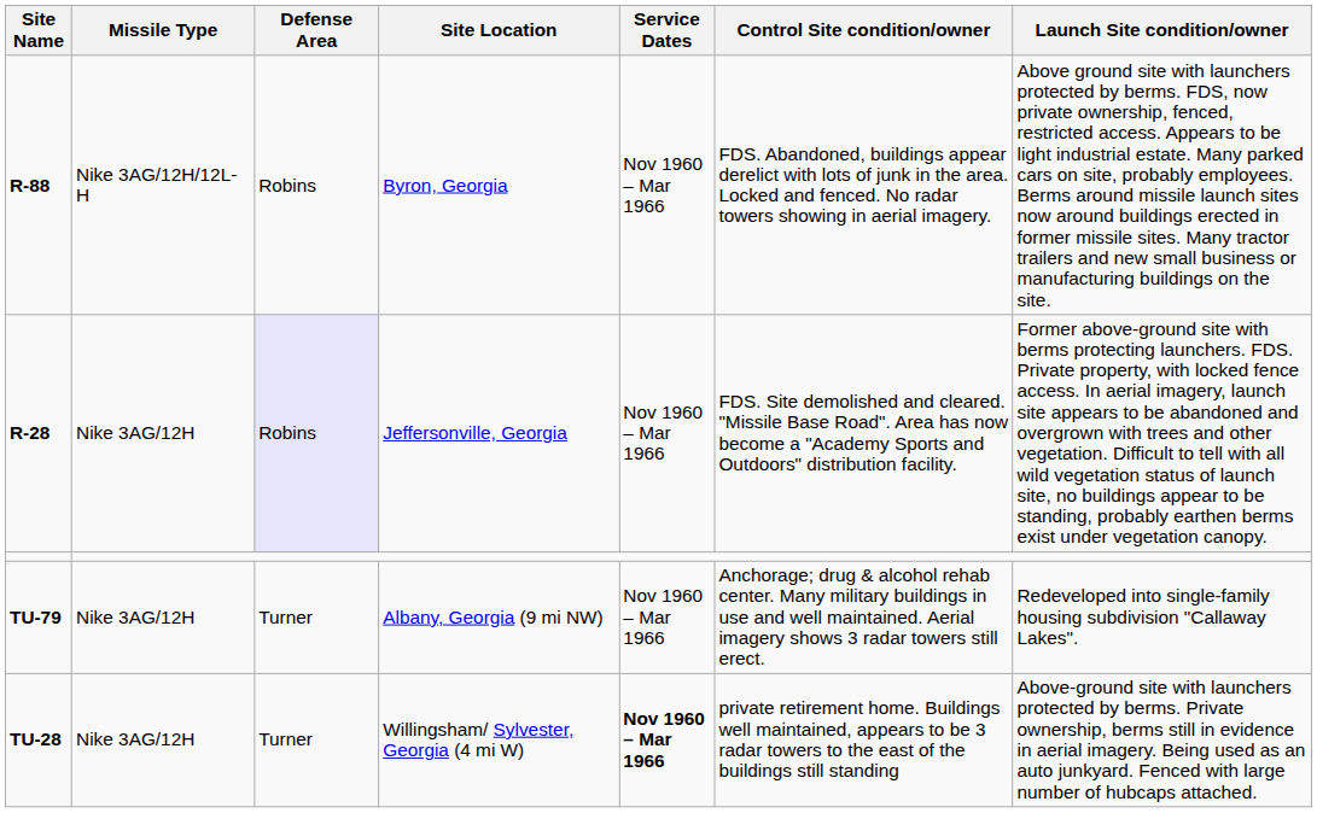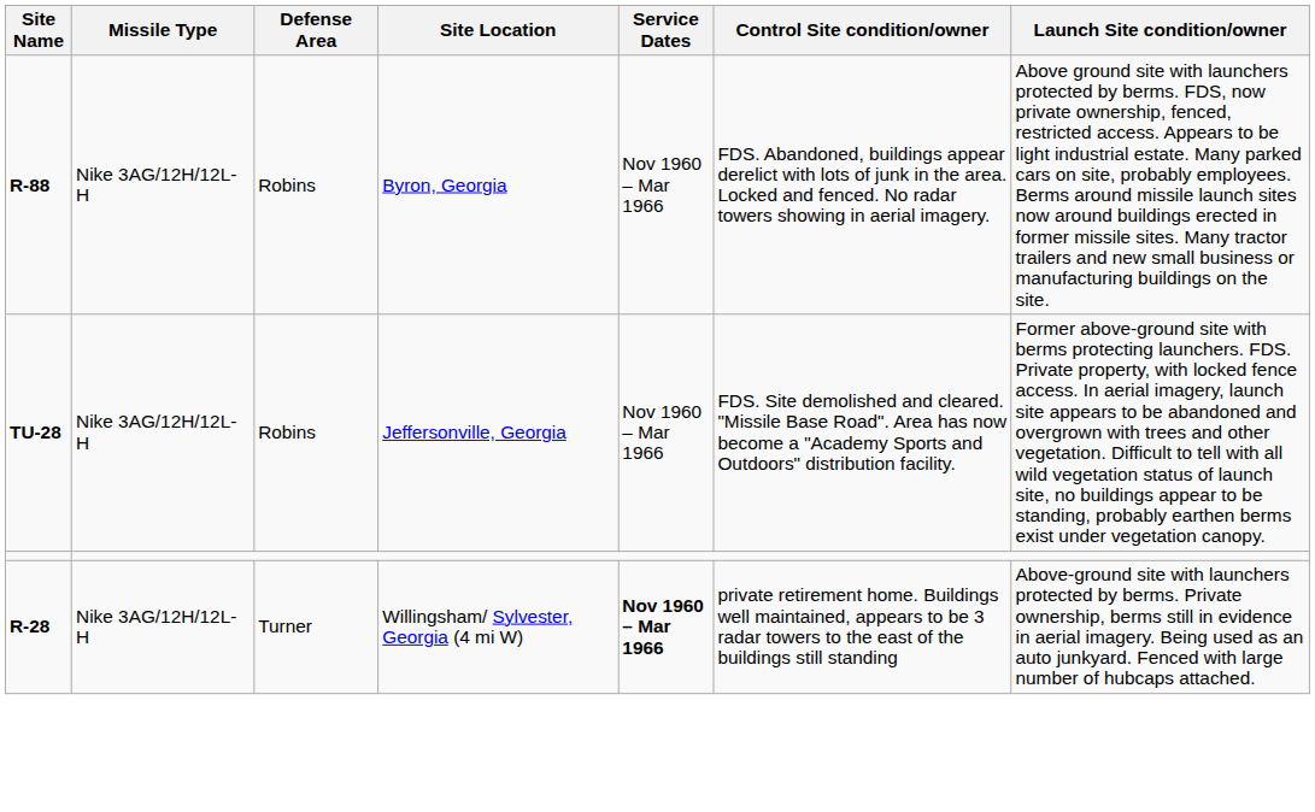Jeffersonville, Georgia | Site Name: R-28 -> TU-28
Jeffersonville, Georgia | Missile Type: Nike 3AG/12H -> Nike 3AG/12H/12L-H
Jeffersonville, Georgia | Defense Area: lavender background -> no background
- row: TU-79 | Nike 3AG/12H | Turner | Albany, Georgia (9 mi NW) | Nov 1960 – Mar 1966 | Anchorage; drug & alcohol rehab center. Many military buildings in use and well maintained. Aerial imagery shows 3 radar towers still erect. | Redeveloped into single-family housing subdivision "Callaway Lakes".
Willingsham/ Sylvester, Georgia (4 mi W) | Site Name: TU-28 -> R-28
Willingsham/ Sylvester, Georgia (4 mi W) | Missile Type: Nike 3AG/12H -> Nike 3AG/12H/12L-H
